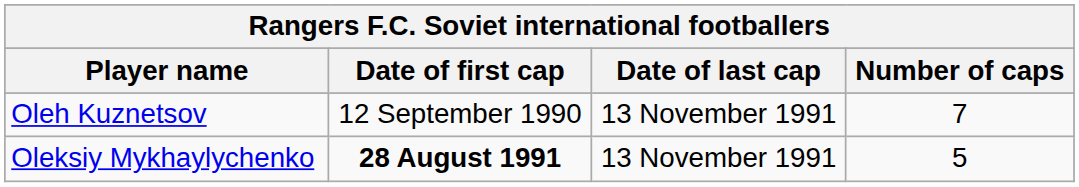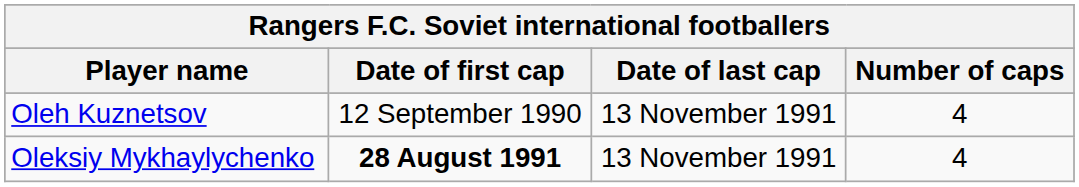Oleh Kuznetsov | Number of caps: 7 -> 4
Oleksiy Mykhaylychenko | Number of caps: 5 -> 4
